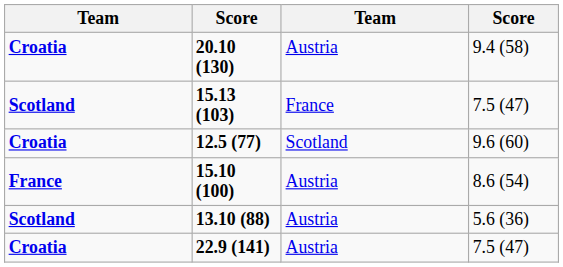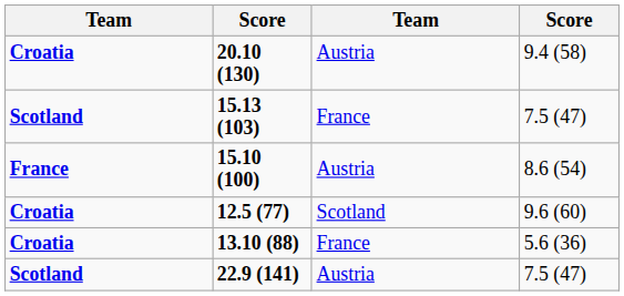rows swapped: 12.5 (77) <-> 15.10 (100)
13.10 (88) | column 1: Scotland -> Croatia
13.10 (88) | column 3: Austria -> France
22.9 (141) | column 1: Croatia -> Scotland
